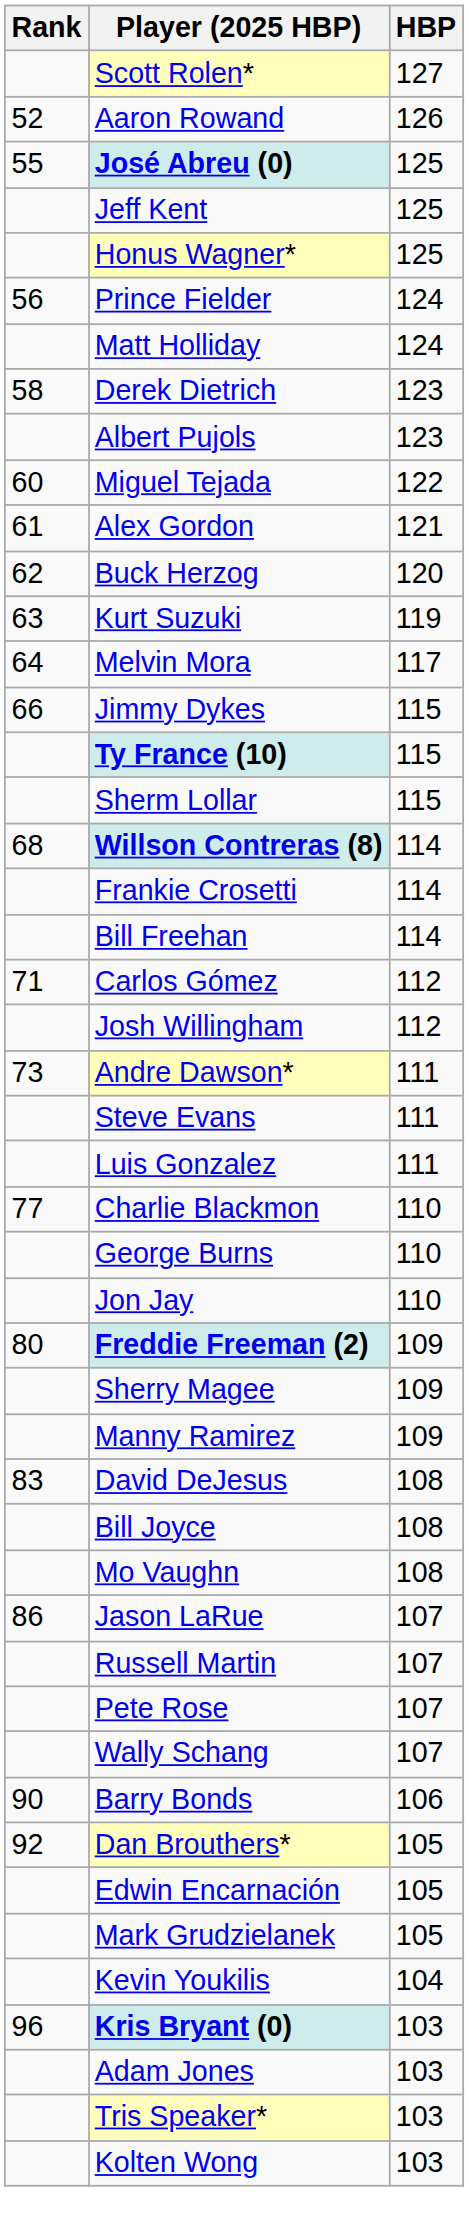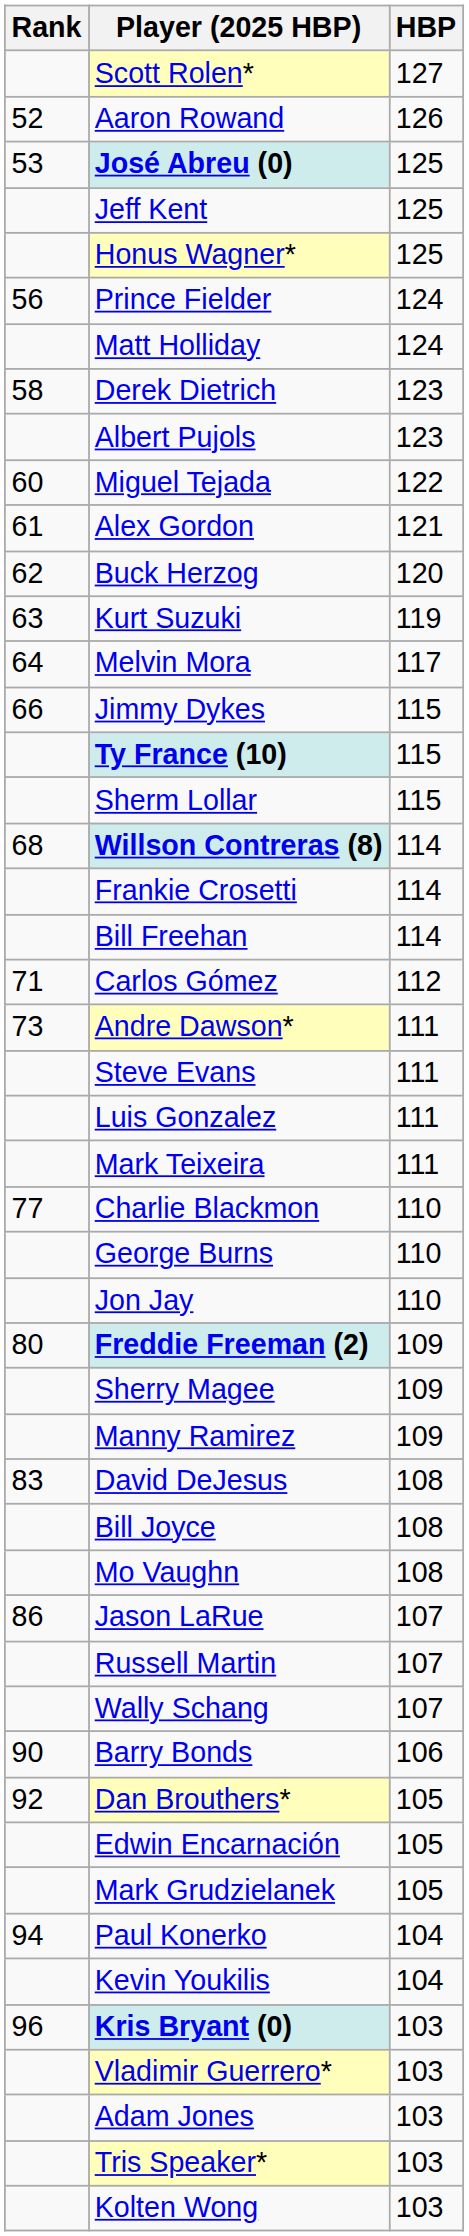José Abreu (0) | Rank: 55 -> 53
- row: Josh Willingham | 112
+ row: Mark Teixeira | 111
- row: Pete Rose | 107
+ row: 94 | Paul Konerko | 104
+ row: Vladimir Guerrero* | 103
